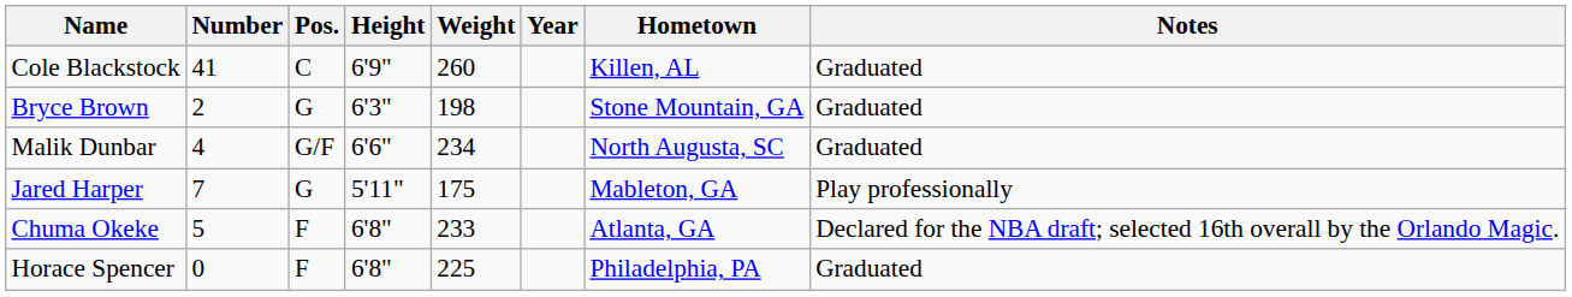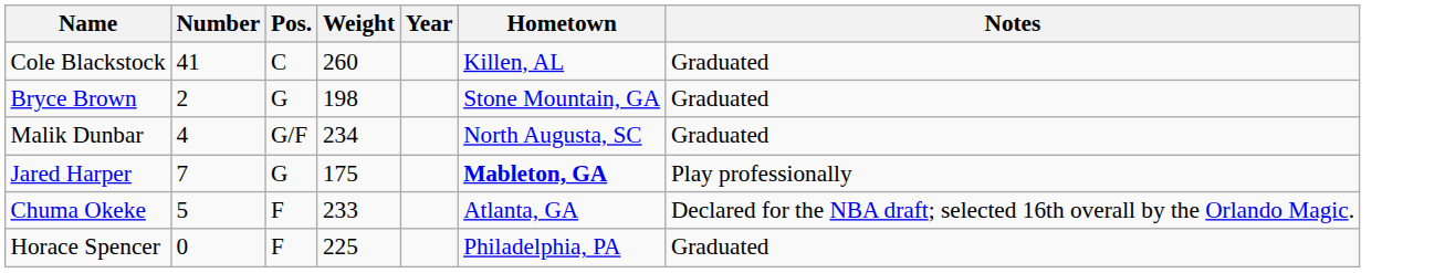- column: Height | 6'9" | 6'3" | 6'6" | 5'11" | 6'8" | 6'8"
Jared Harper | Hometown: normal -> bold
